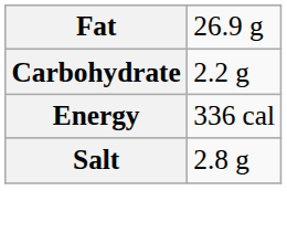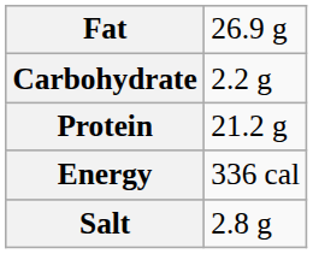+ row: Protein | 21.2 g
